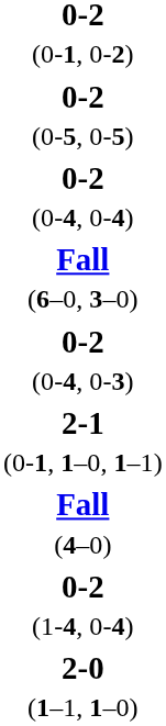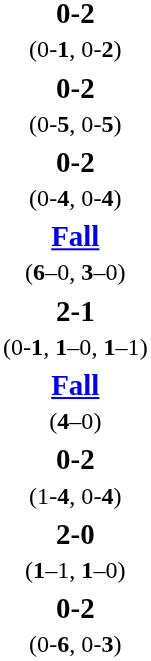- row: 0-2 (0-4, 0-3)
+ row: 0-2 (0-6, 0-3)
